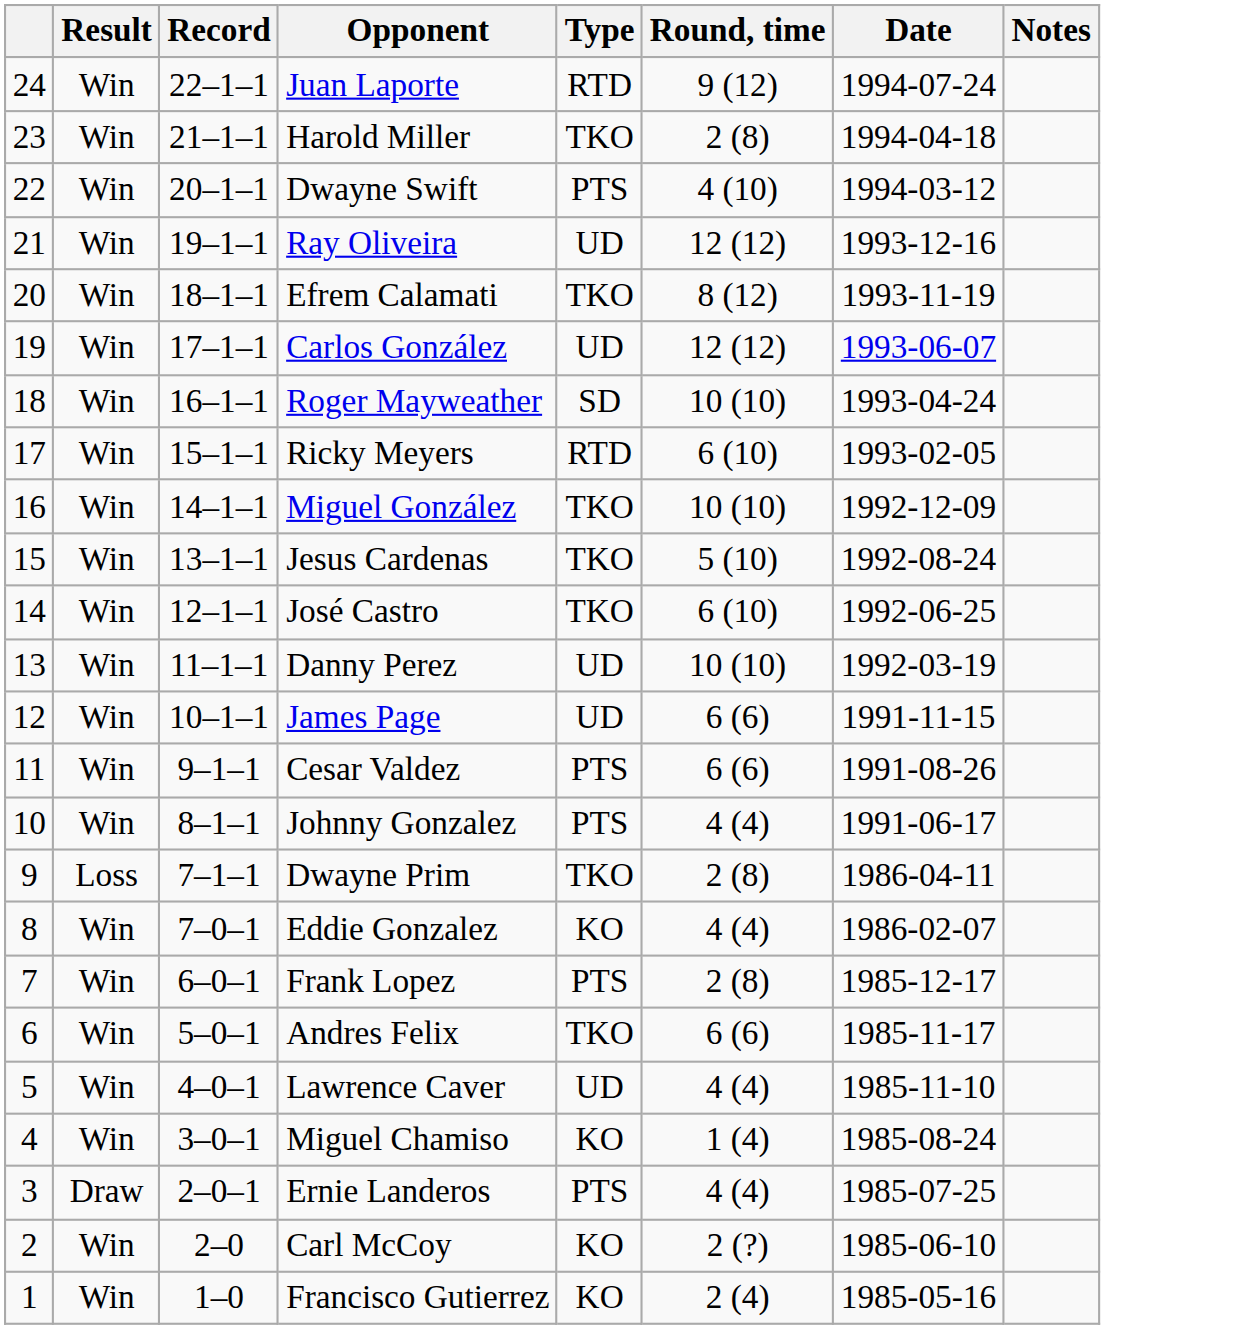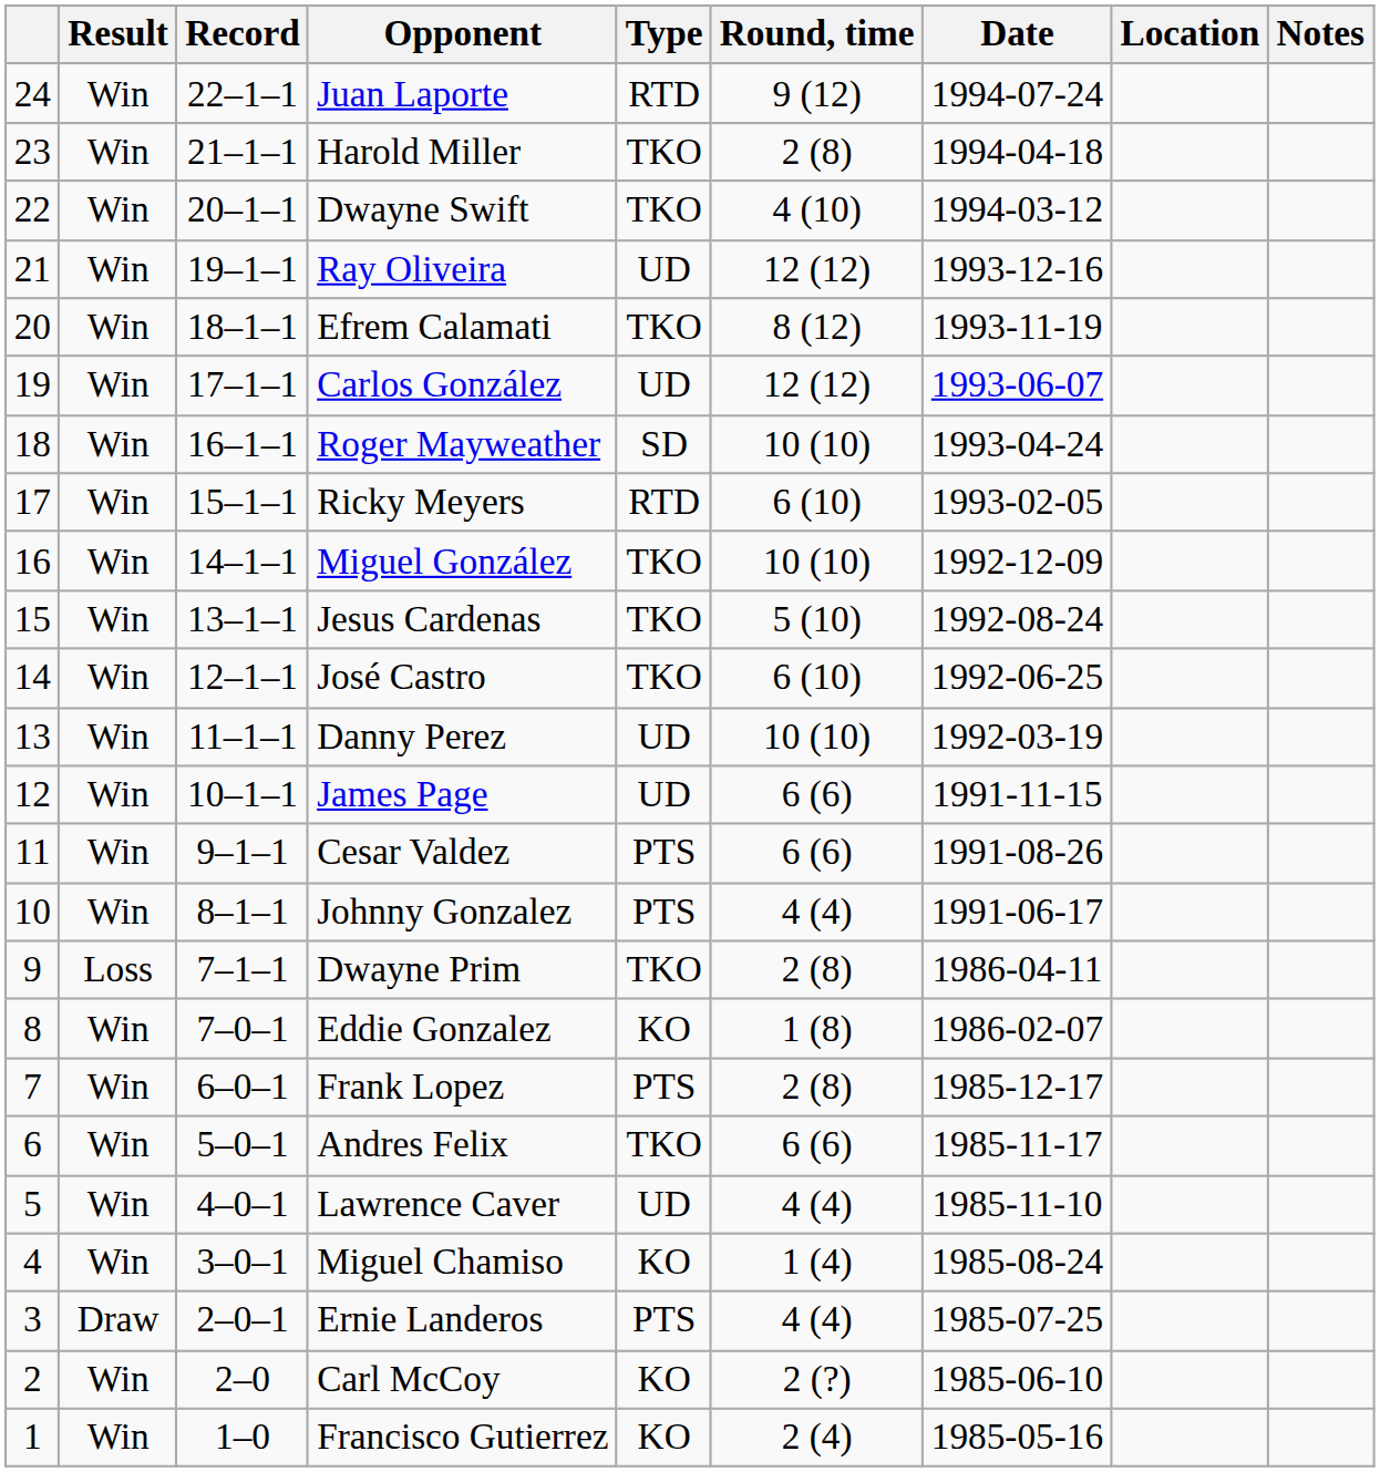+ column: Location
Dwayne Swift | Type: PTS -> TKO
Eddie Gonzalez | Round, time: 4 (4) -> 1 (8)
